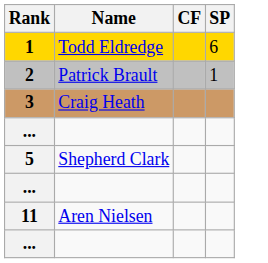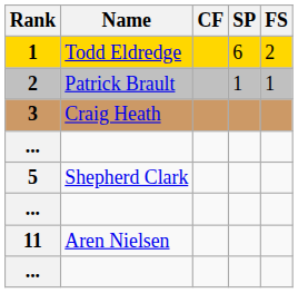+ column: FS | 2 | 1
